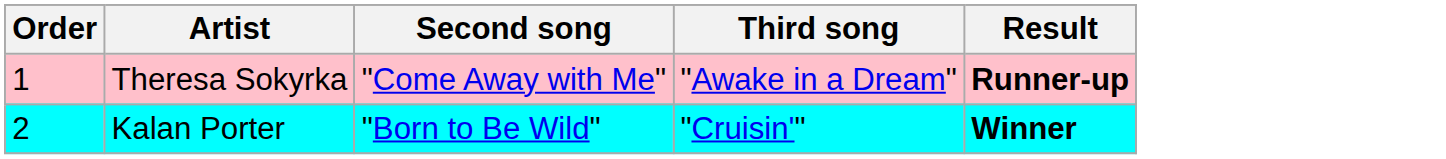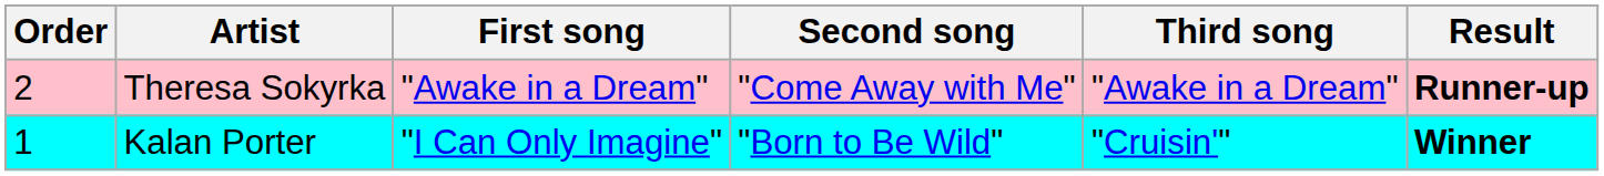+ column: First song | "Awake in a Dream" | "I Can Only Imagine"
Theresa Sokyrka | Order: 1 -> 2
Kalan Porter | Order: 2 -> 1
